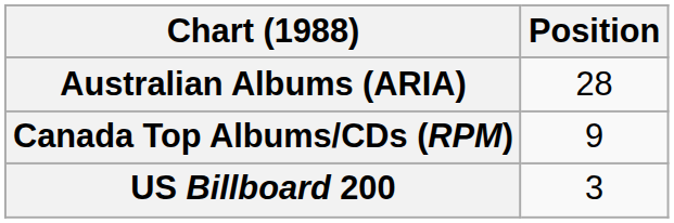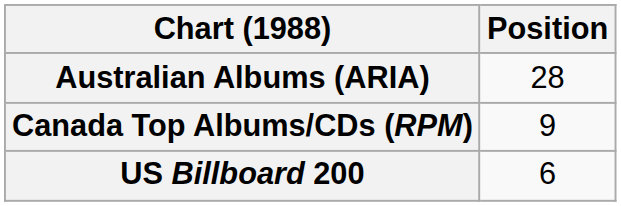US Billboard 200 | Position: 3 -> 6
